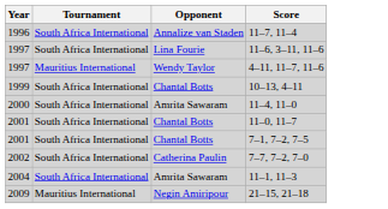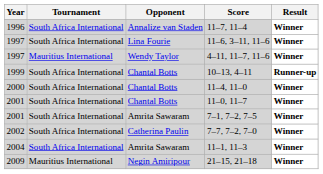+ column: Result | Winner | Winner | Winner | Runner-up | Winner | Winner | Winner | Winner | Winner | Winner
11–4, 11–0 | Opponent: Amrita Sawaram -> Chantal Botts
7–1, 7–2, 7–5 | Opponent: Chantal Botts -> Amrita Sawaram
